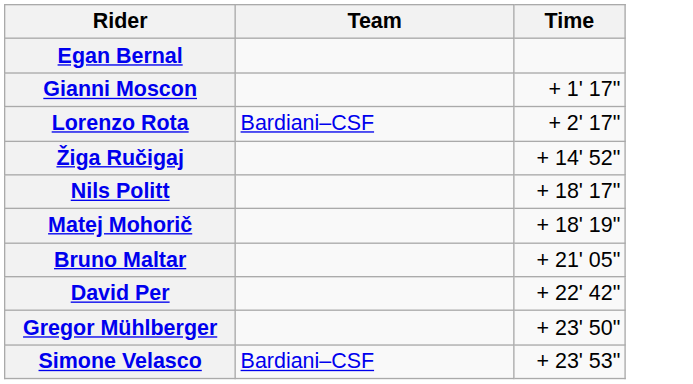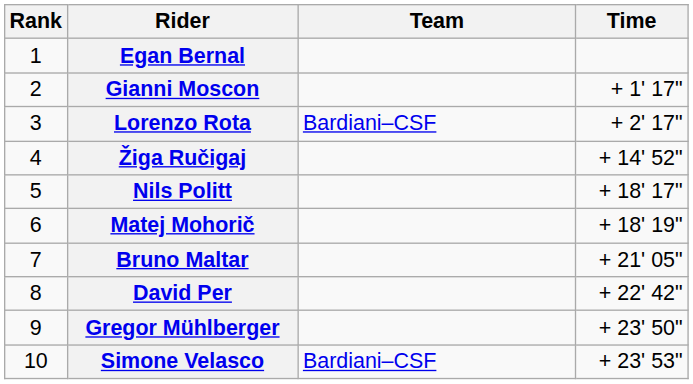+ column: Rank | 1 | 2 | 3 | 4 | 5 | 6 | 7 | 8 | 9 | 10
